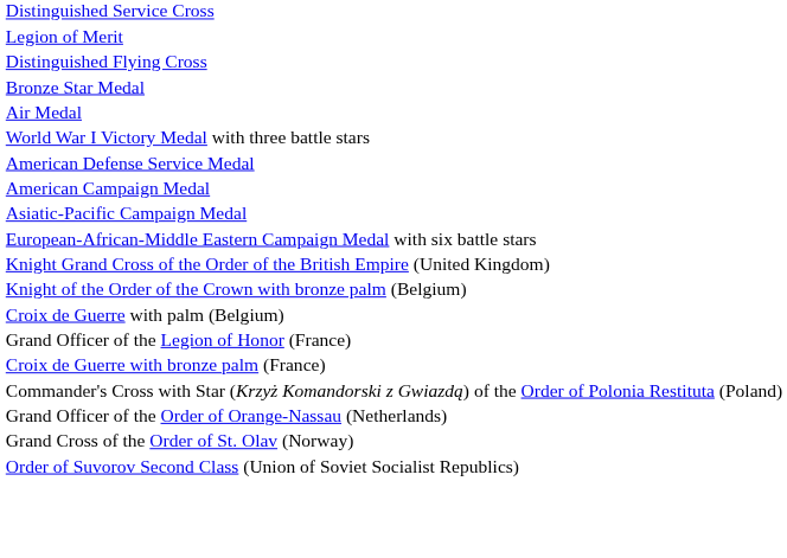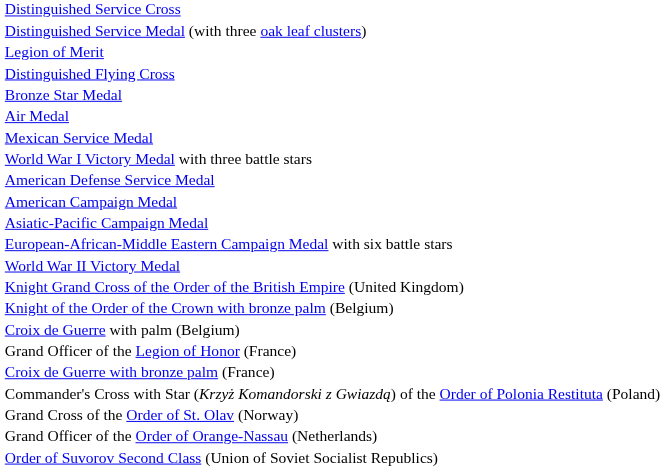+ row: Distinguished Service Medal (with three oak leaf clusters)
+ row: Mexican Service Medal
+ row: World War II Victory Medal
rows swapped: Grand Officer of the Order of Orange-Nassau (Netherlands) <-> Grand Cross of the Order of St. Olav (Norway)
